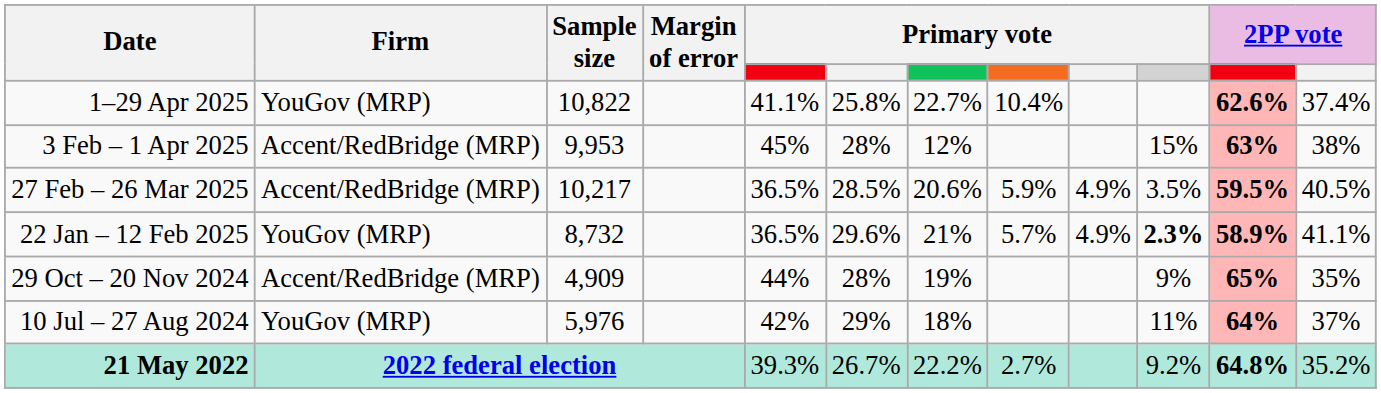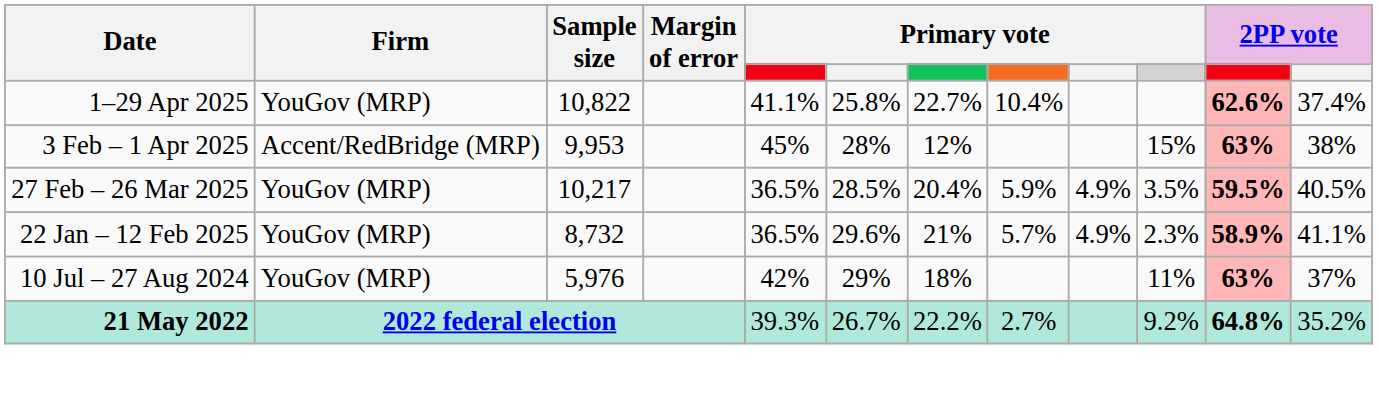27 Feb – 26 Mar 2025 | Firm: Accent/RedBridge (MRP) -> YouGov (MRP)
27 Feb – 26 Mar 2025 | column 7: 20.6% -> 20.4%
22 Jan – 12 Feb 2025 | column 10: bold -> normal
- row: 29 Oct – 20 Nov 2024 | Accent/RedBridge (MRP) | 4,909 | 44% | 28% | 19% | 9% | 65% | 35%
10 Jul – 27 Aug 2024 | column 11: 64% -> 63%
